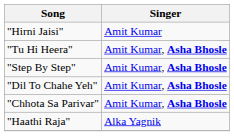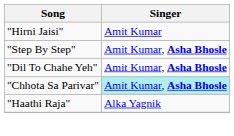- row: "Tu Hi Heera" | Amit Kumar, Asha Bhosle
"Chhota Sa Parivar" | Singer: no background -> paleturquoise background
